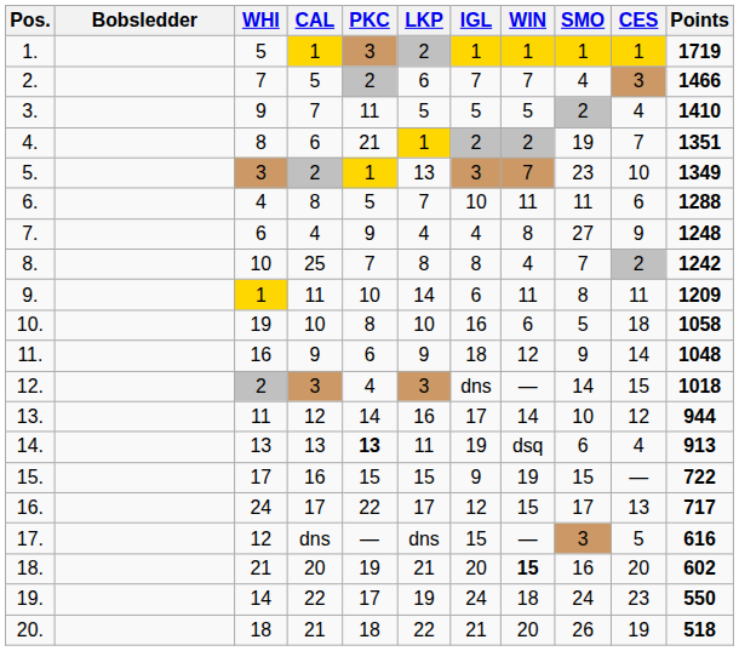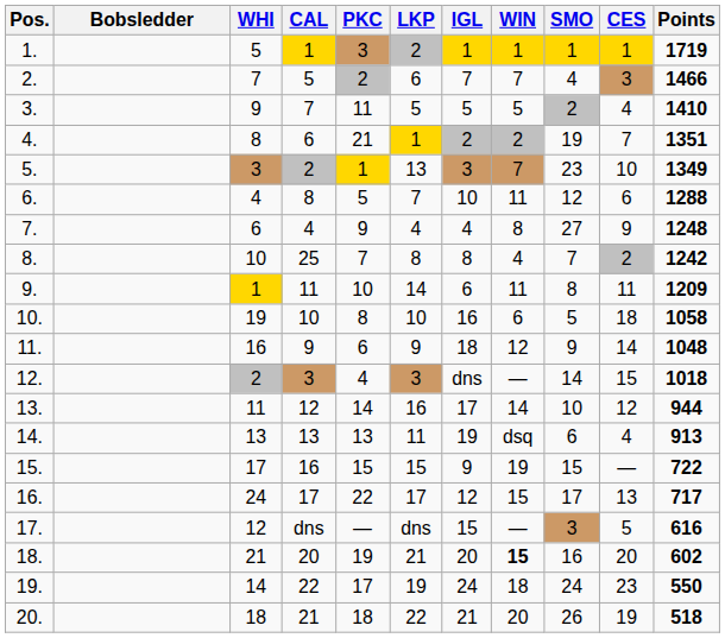6. | SMO: 11 -> 12
14. | PKC: bold -> normal
